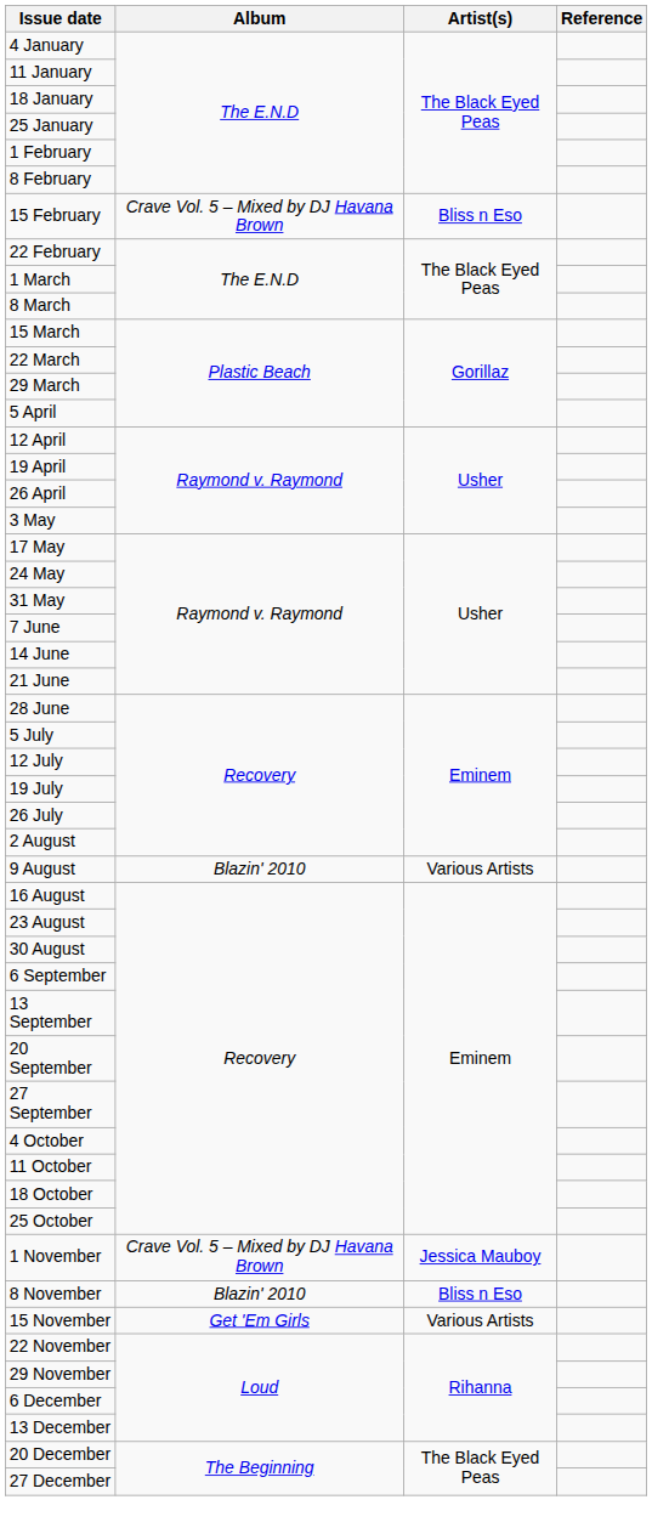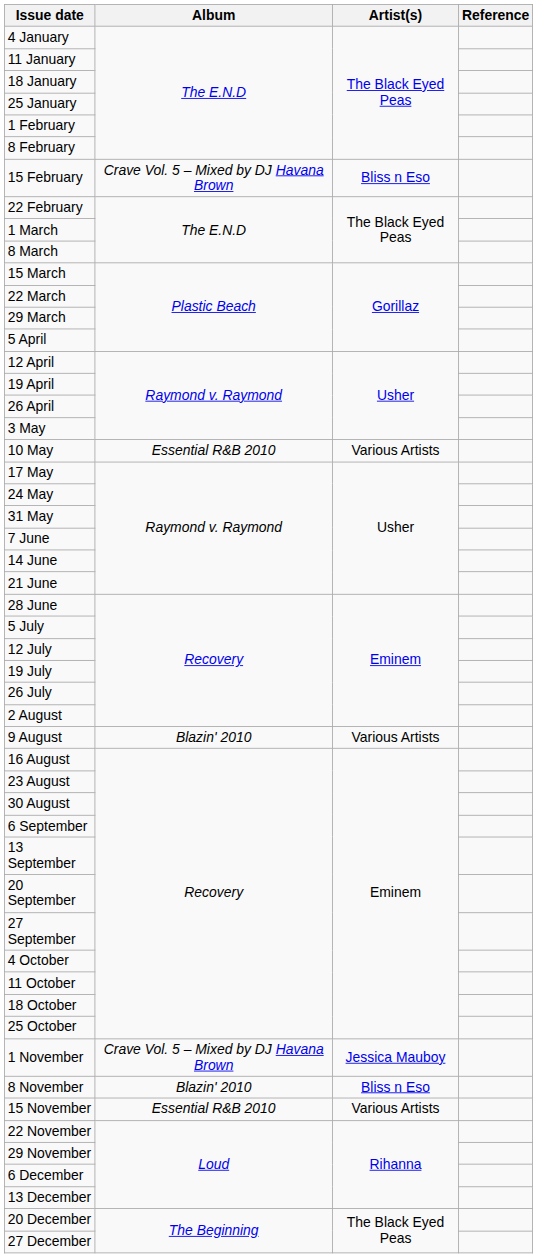+ row: 10 May | Essential R&B 2010 | Various Artists
15 November | Album: Get 'Em Girls -> Essential R&B 2010
